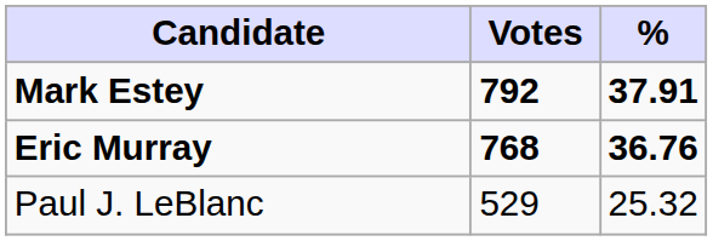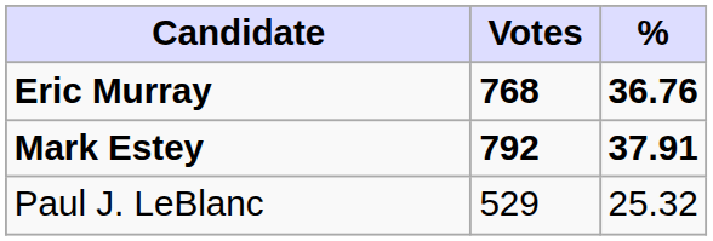rows swapped: Mark Estey <-> Eric Murray
